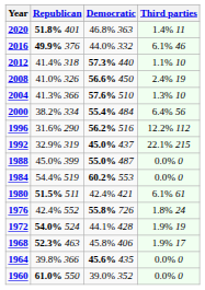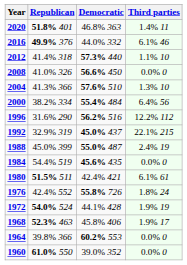2008 | Third parties: 2.4% 19 -> 0.0% 0
1988 | Third parties: 0.0% 0 -> 2.4% 19
1984 | Democratic: 60.2% 553 -> 45.6% 435
1964 | Democratic: 45.6% 435 -> 60.2% 553
